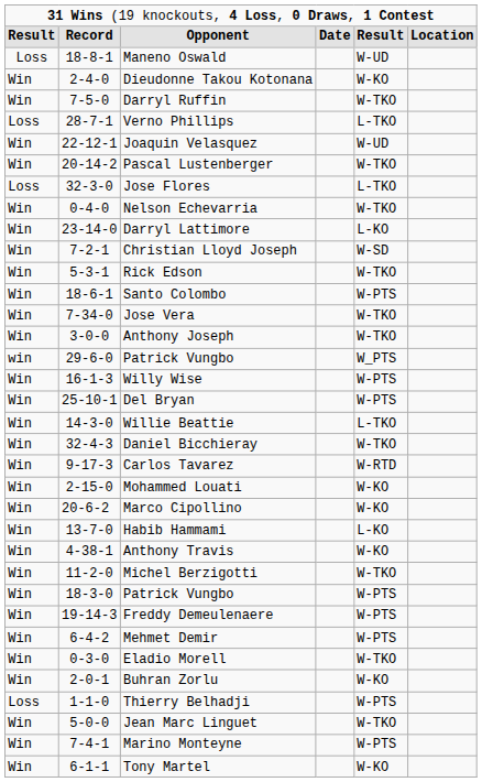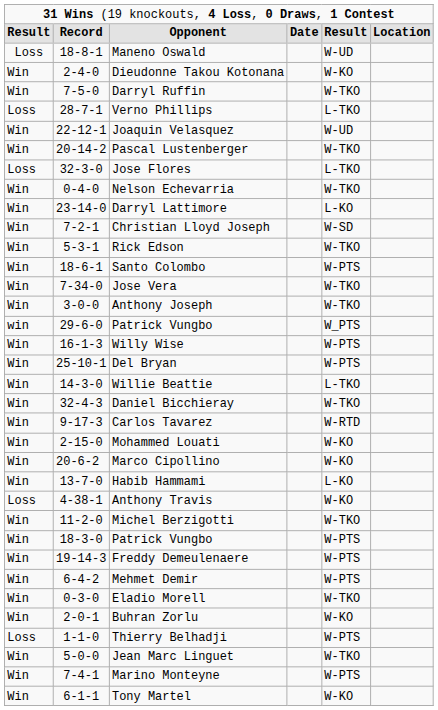Anthony Travis | column 1: Win -> Loss
